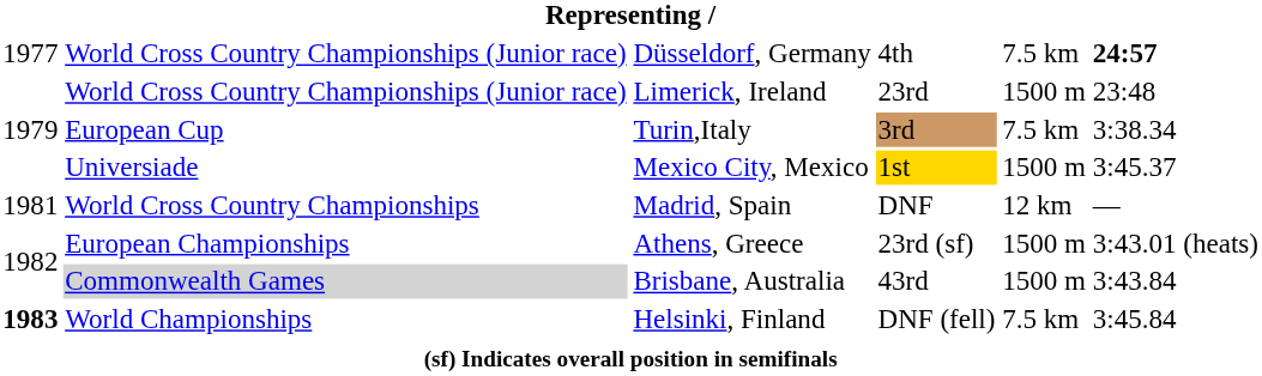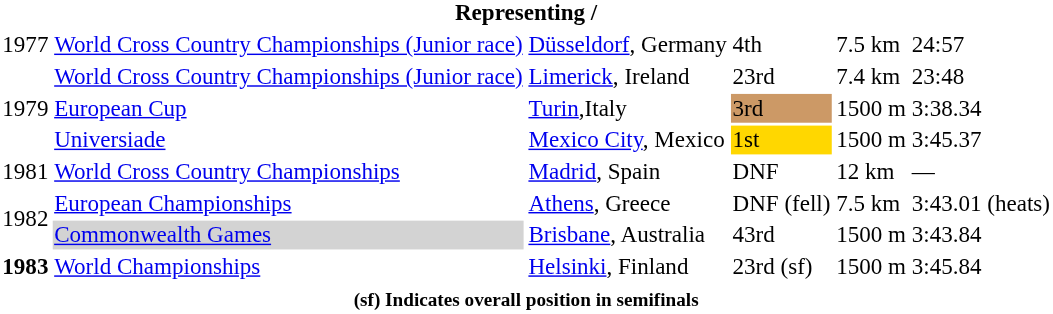Düsseldorf, Germany | column 6: bold -> normal
Limerick, Ireland | column 5: 1500 m -> 7.4 km
Turin,Italy | column 5: 7.5 km -> 1500 m
Athens, Greece | column 4: 23rd (sf) -> DNF (fell)
Athens, Greece | column 5: 1500 m -> 7.5 km
Helsinki, Finland | column 4: DNF (fell) -> 23rd (sf)
Helsinki, Finland | column 5: 7.5 km -> 1500 m
